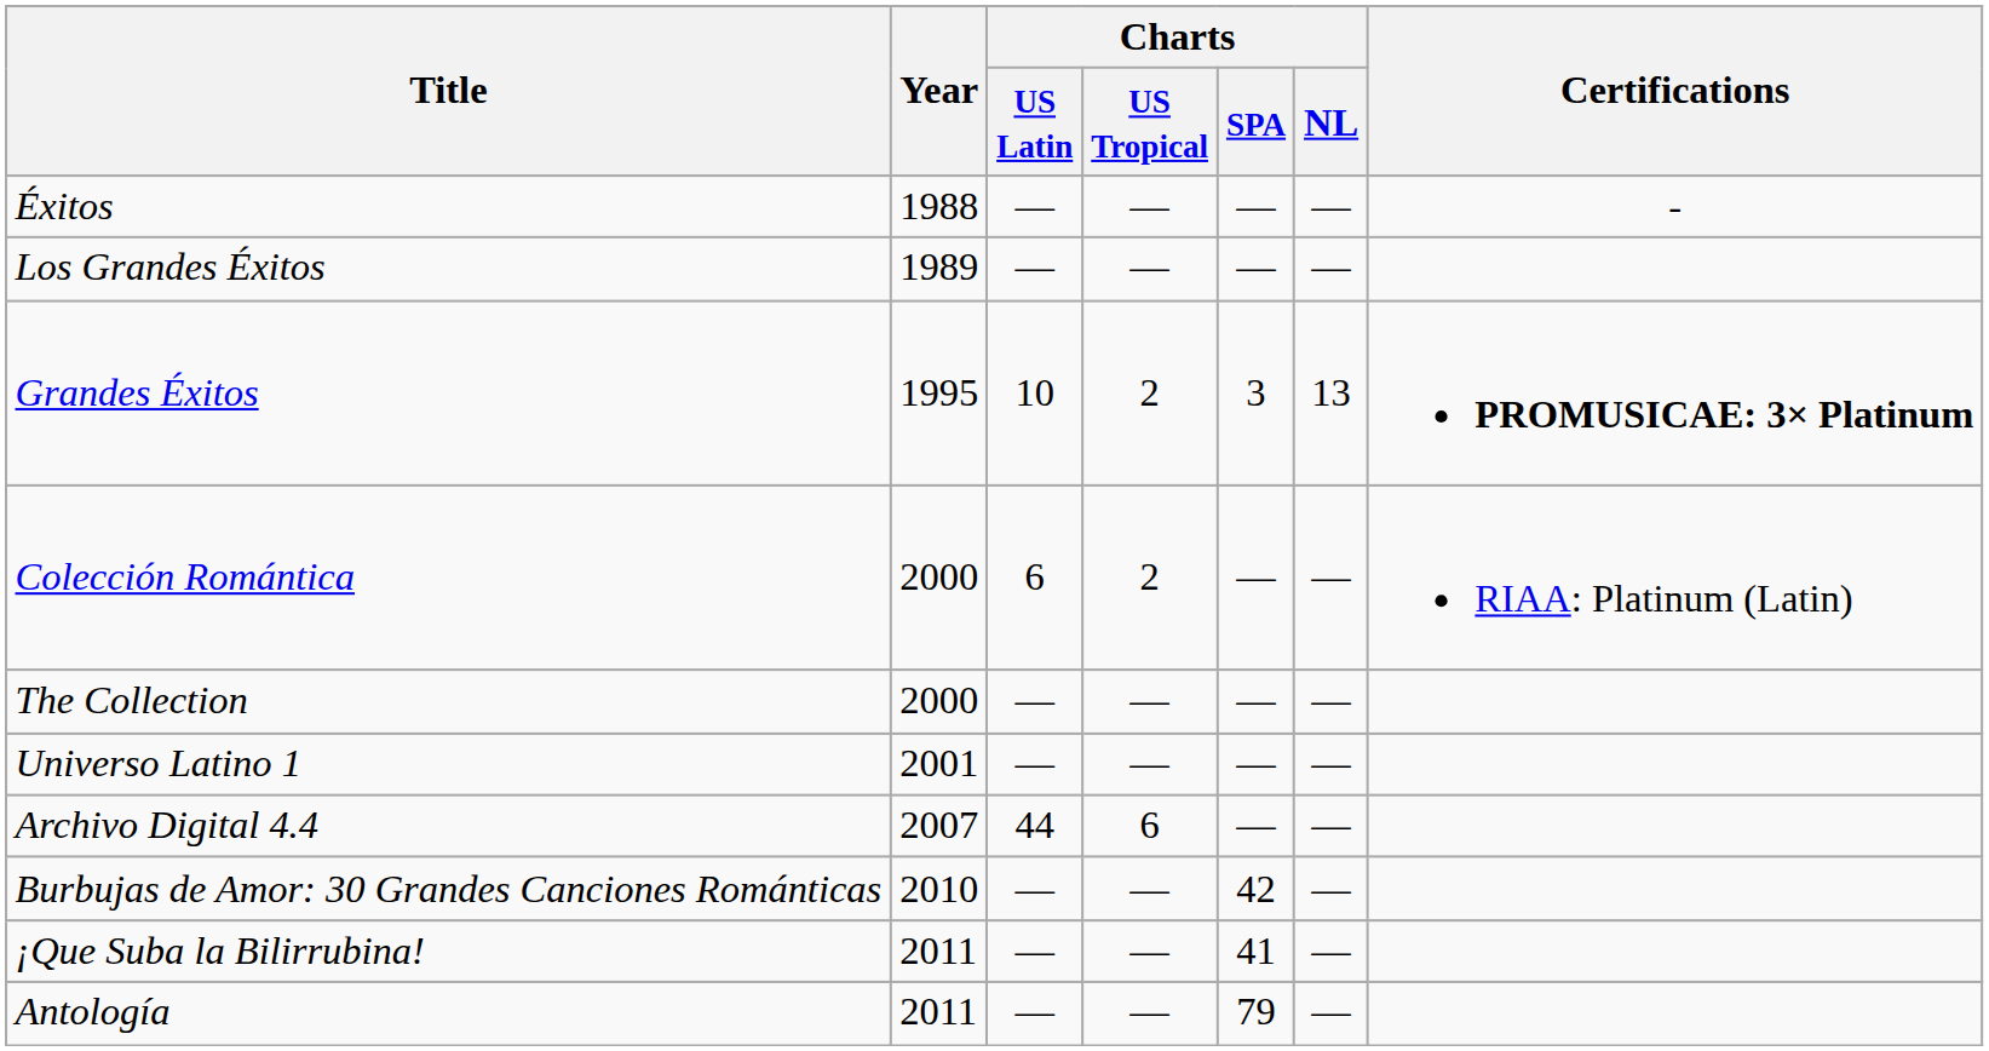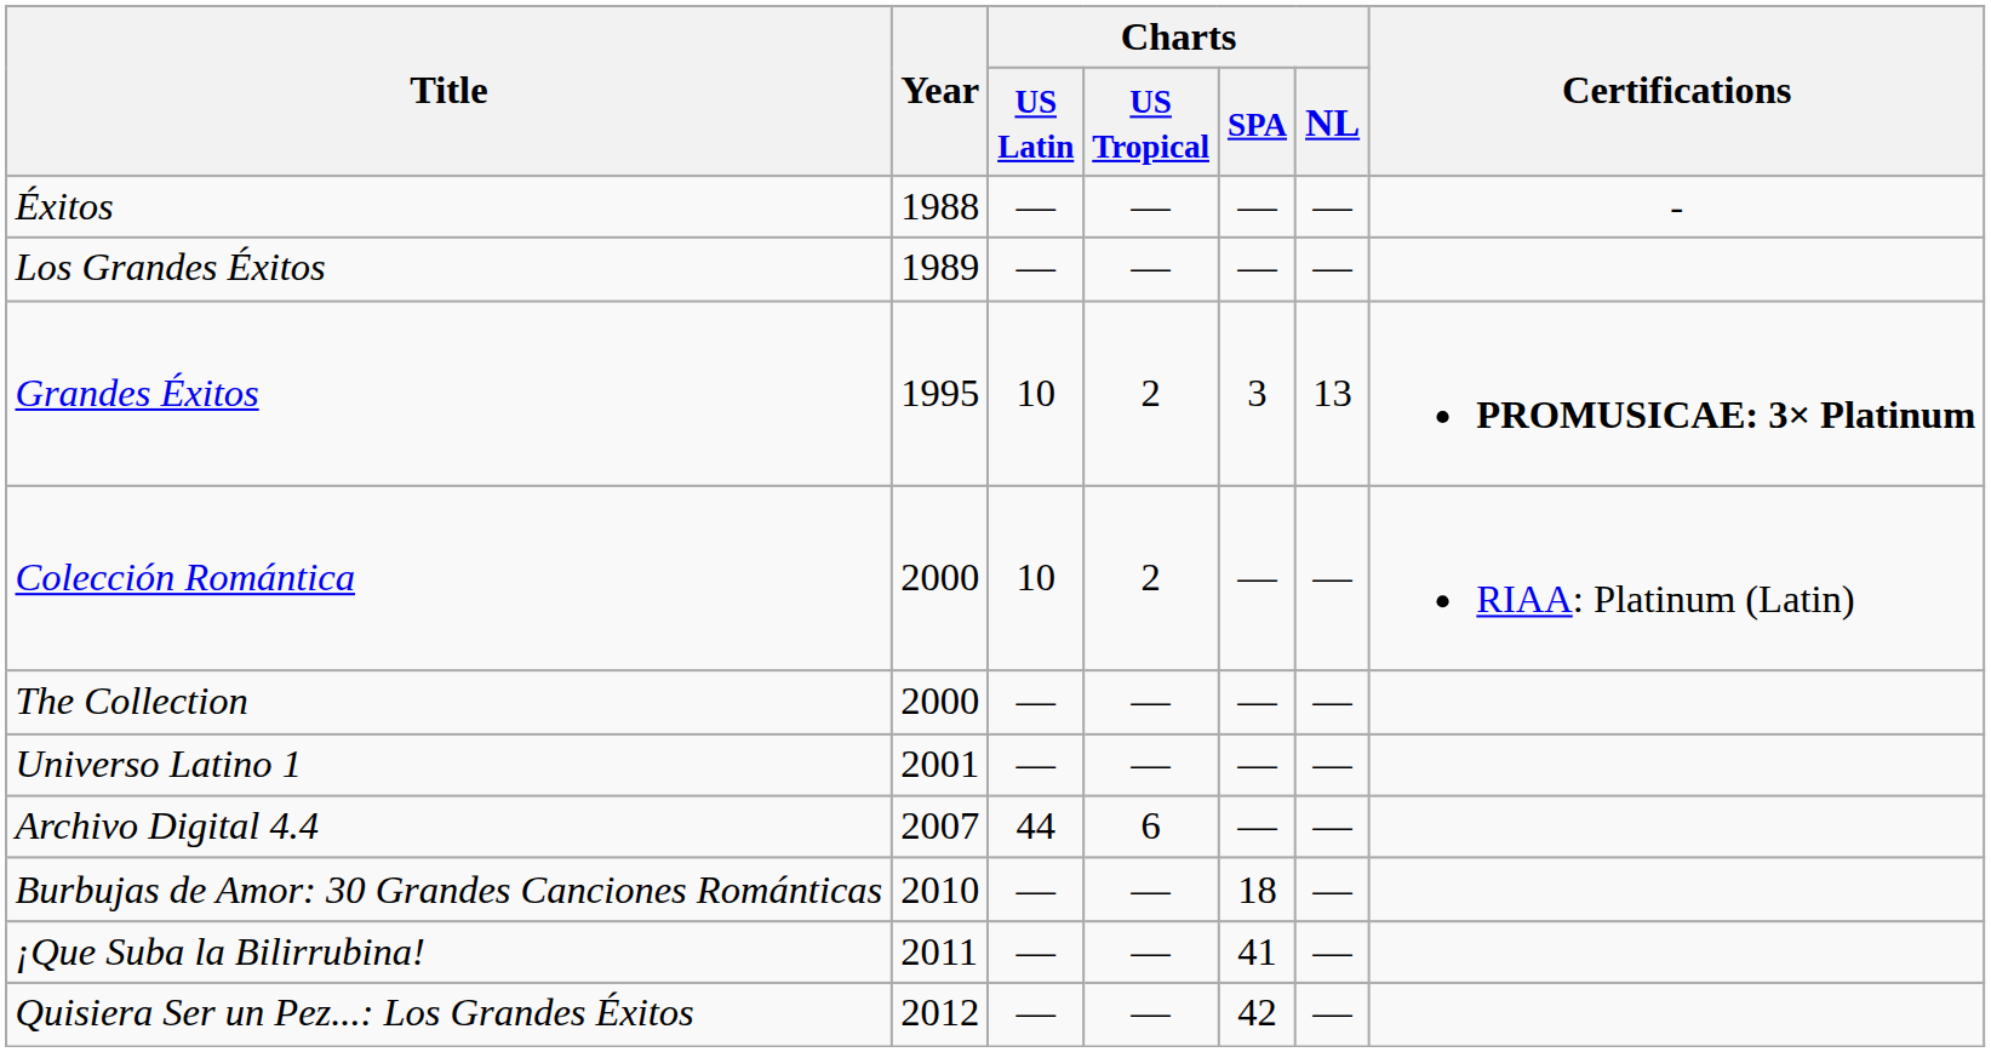Colección Romántica | Charts / US Latin: 6 -> 10
Burbujas de Amor: 30 Grandes Canciones Románticas | Charts / SPA: 42 -> 18
- row: Antología | 2011 | — | — | 79 | —
+ row: Quisiera Ser un Pez...: Los Grandes Éxitos | 2012 | — | — | 42 | —
